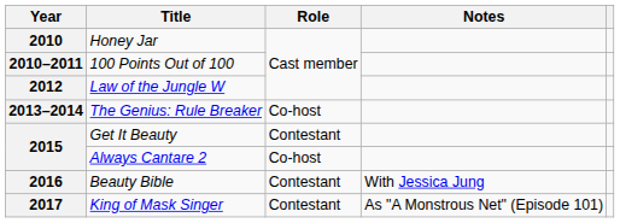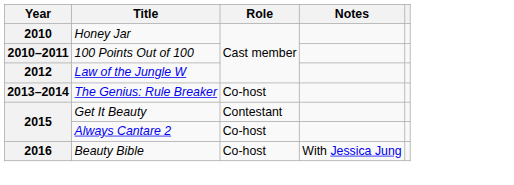Beauty Bible | Role: Contestant -> Co-host
- row: 2017 | King of Mask Singer | Contestant | As "A Monstrous Net" (Episode 101)
